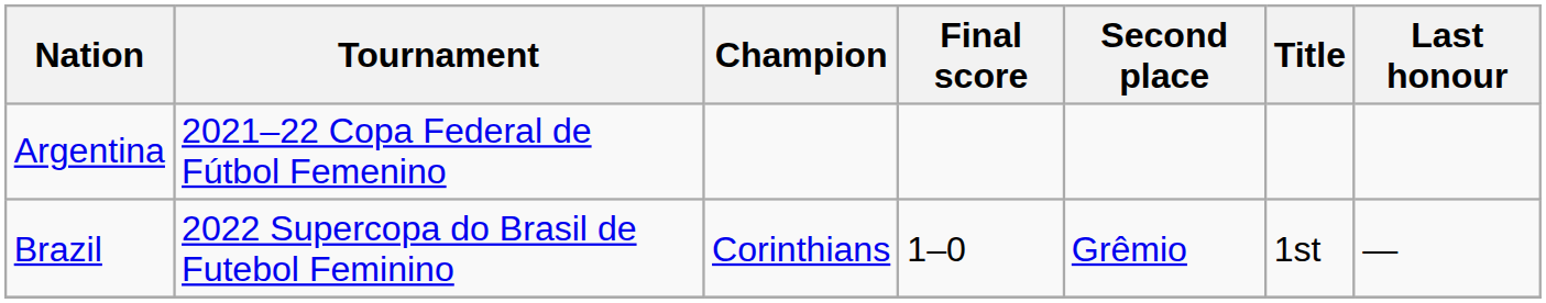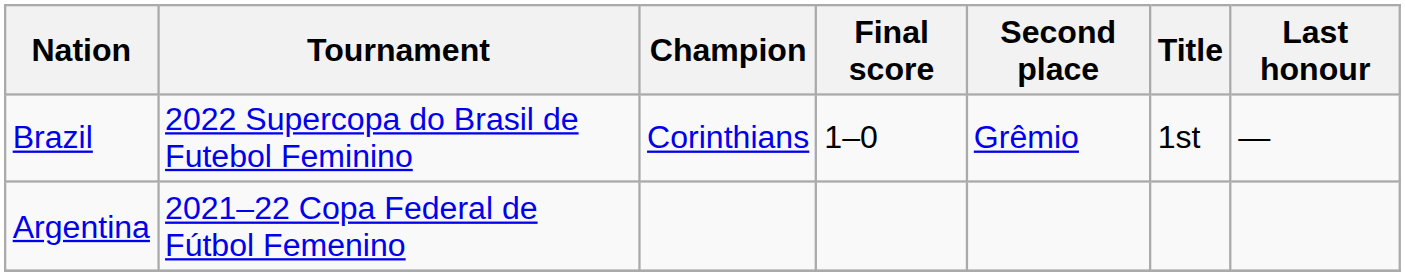rows swapped: Argentina <-> Brazil
